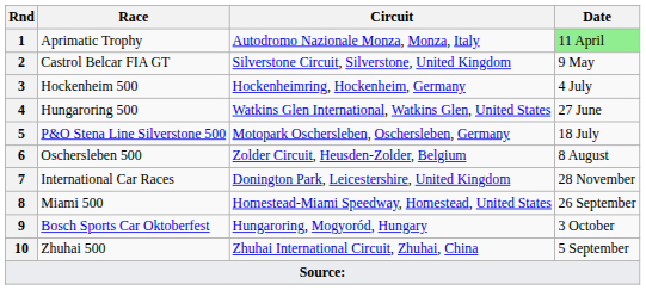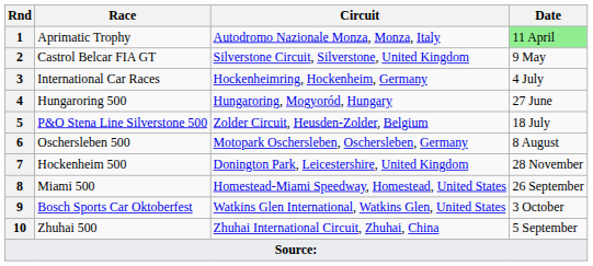3 | Race: Hockenheim 500 -> International Car Races
4 | Circuit: Watkins Glen International, Watkins Glen, United States -> Hungaroring, Mogyoród, Hungary
5 | Circuit: Motopark Oschersleben, Oschersleben, Germany -> Zolder Circuit, Heusden-Zolder, Belgium
6 | Circuit: Zolder Circuit, Heusden-Zolder, Belgium -> Motopark Oschersleben, Oschersleben, Germany
7 | Race: International Car Races -> Hockenheim 500
9 | Circuit: Hungaroring, Mogyoród, Hungary -> Watkins Glen International, Watkins Glen, United States
